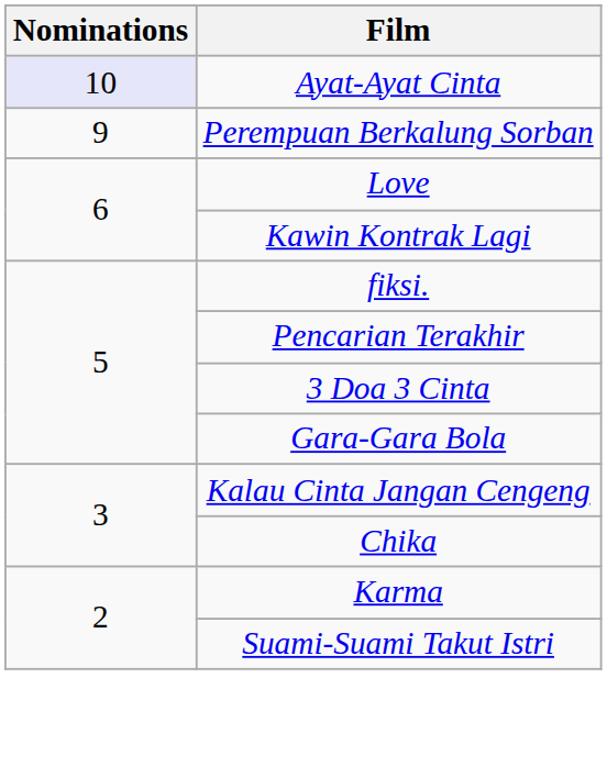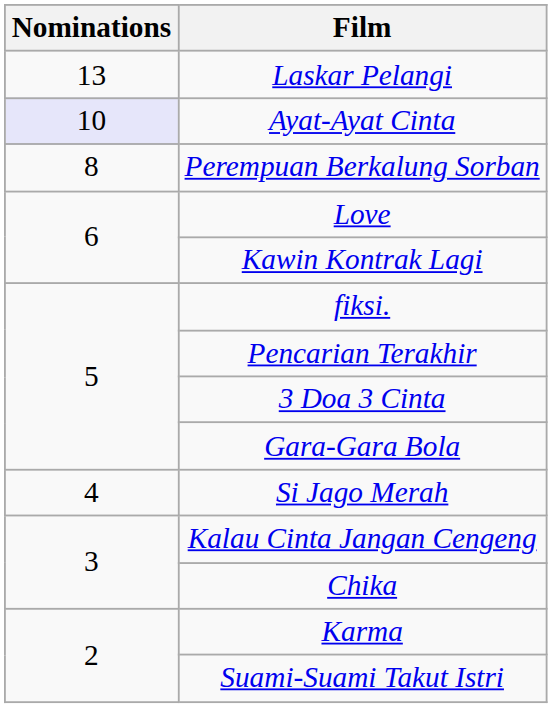+ row: 13 | Laskar Pelangi
Perempuan Berkalung Sorban | Nominations: 9 -> 8
+ row: 4 | Si Jago Merah
